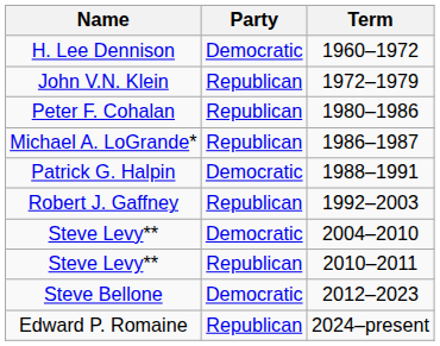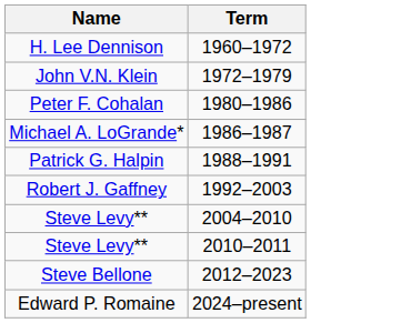- column: Party | Democratic | Republican | Republican | Republican | Democratic | Republican | Democratic | Republican | Democratic | Republican
